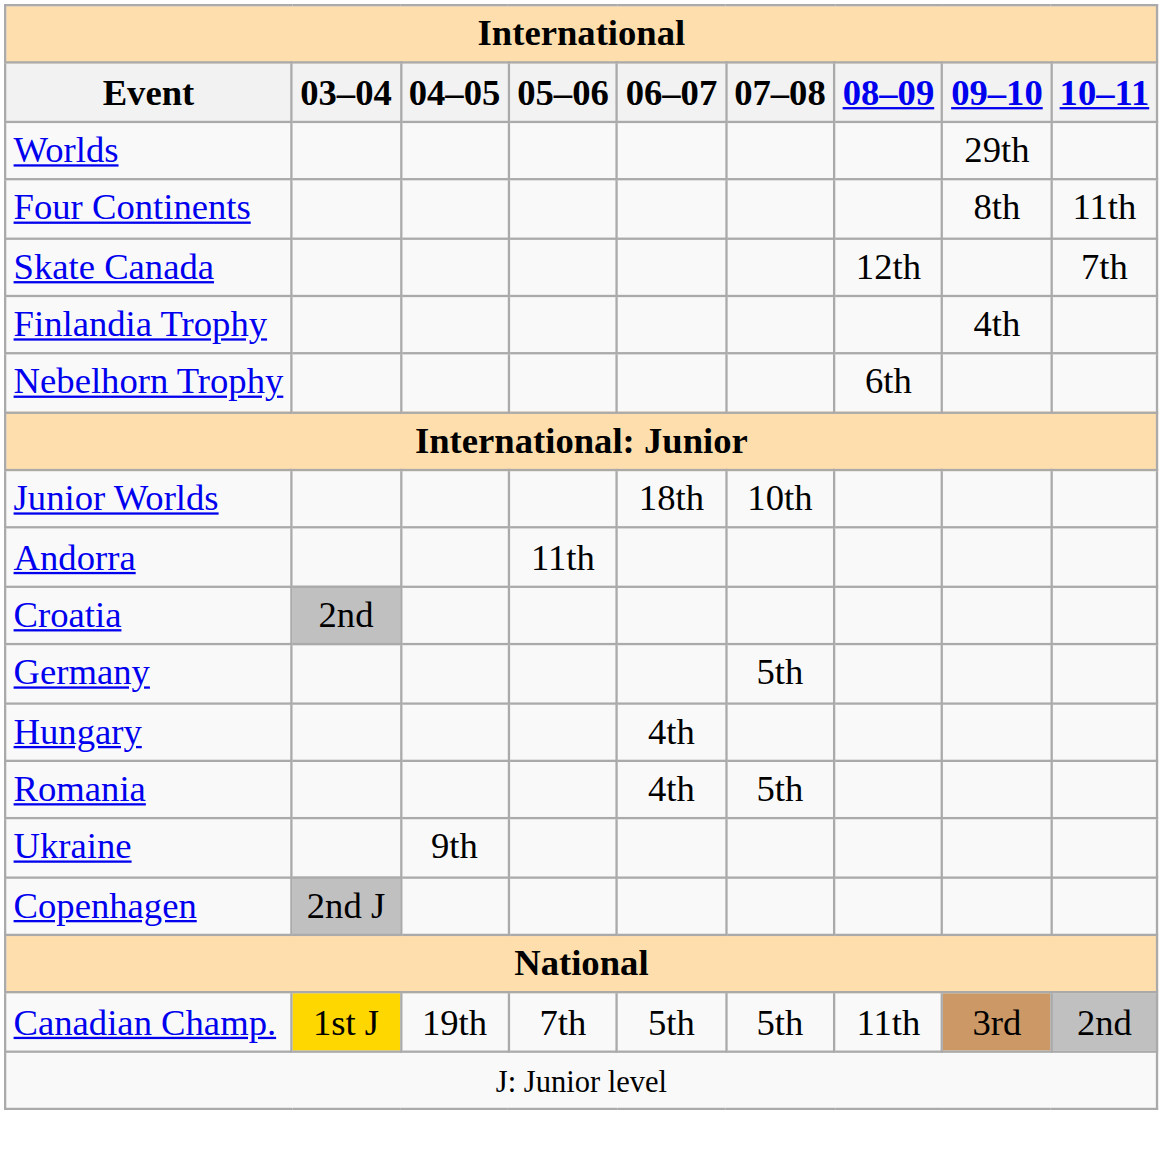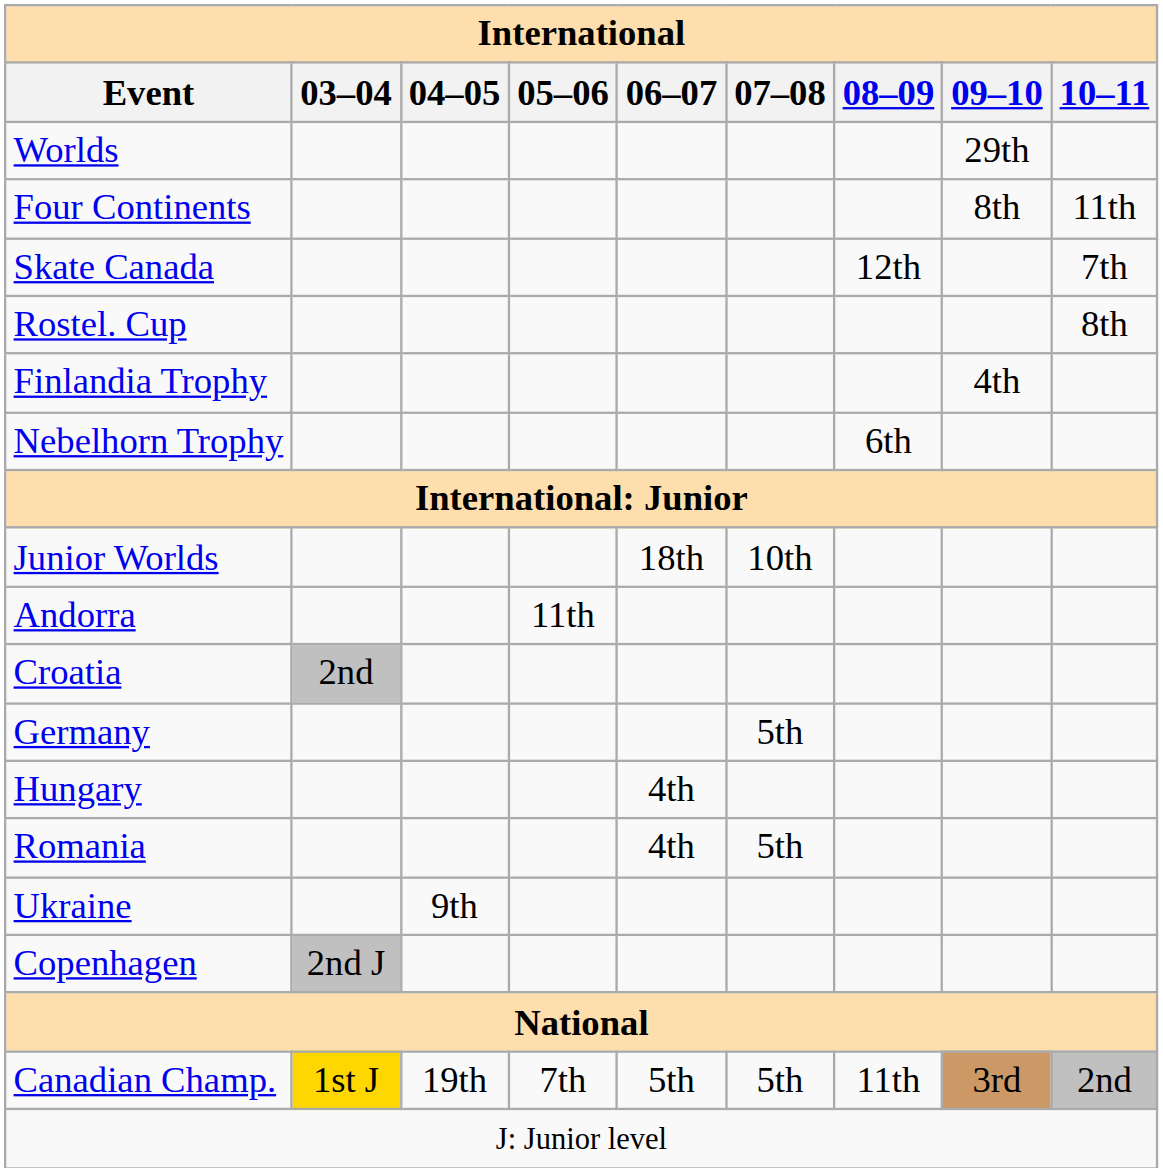+ row: Rostel. Cup | 8th
